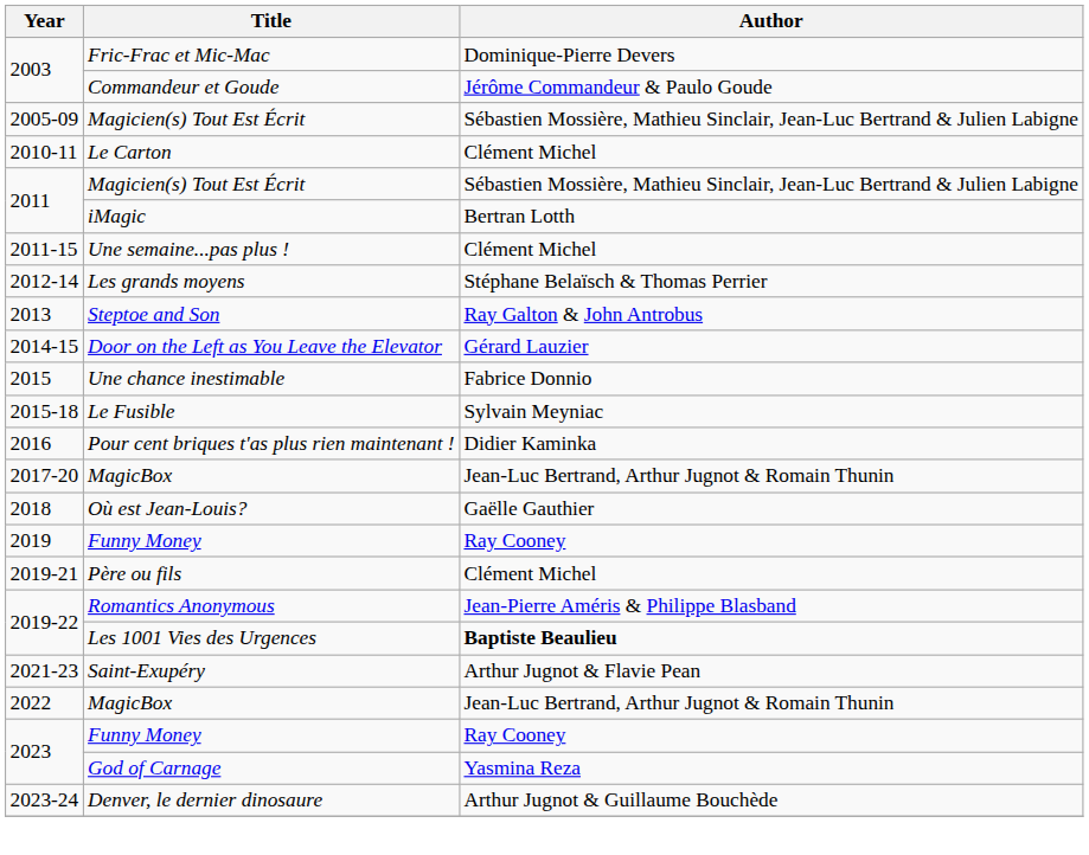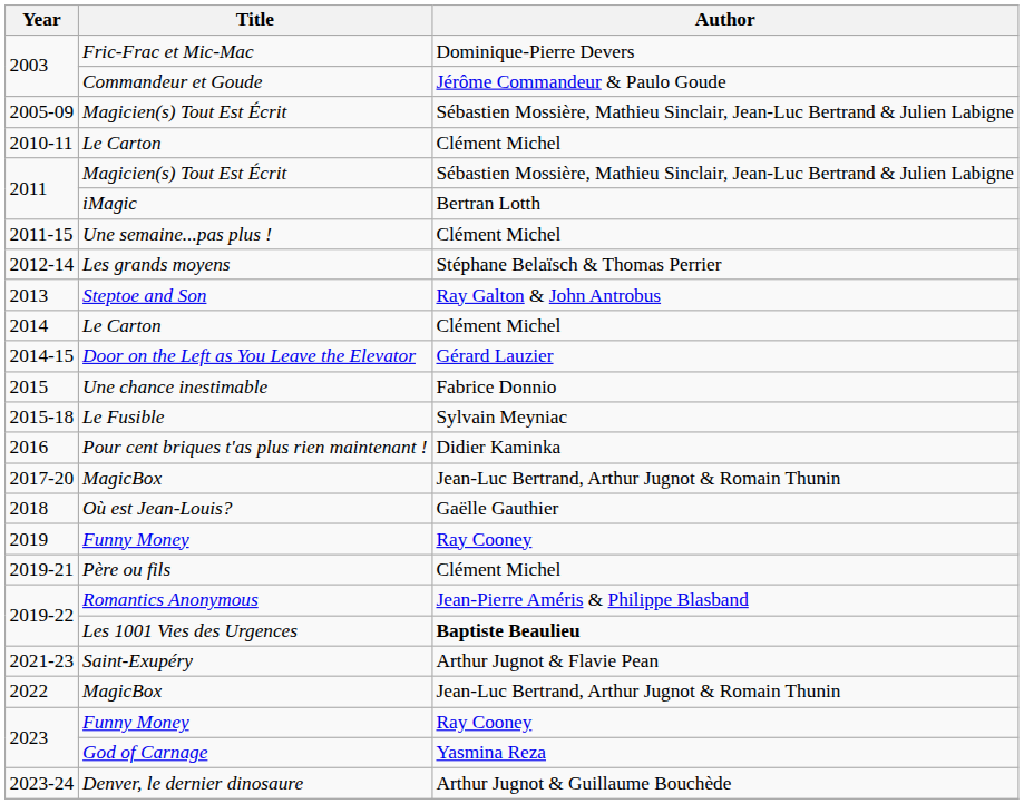+ row: 2014 | Le Carton | Clément Michel
